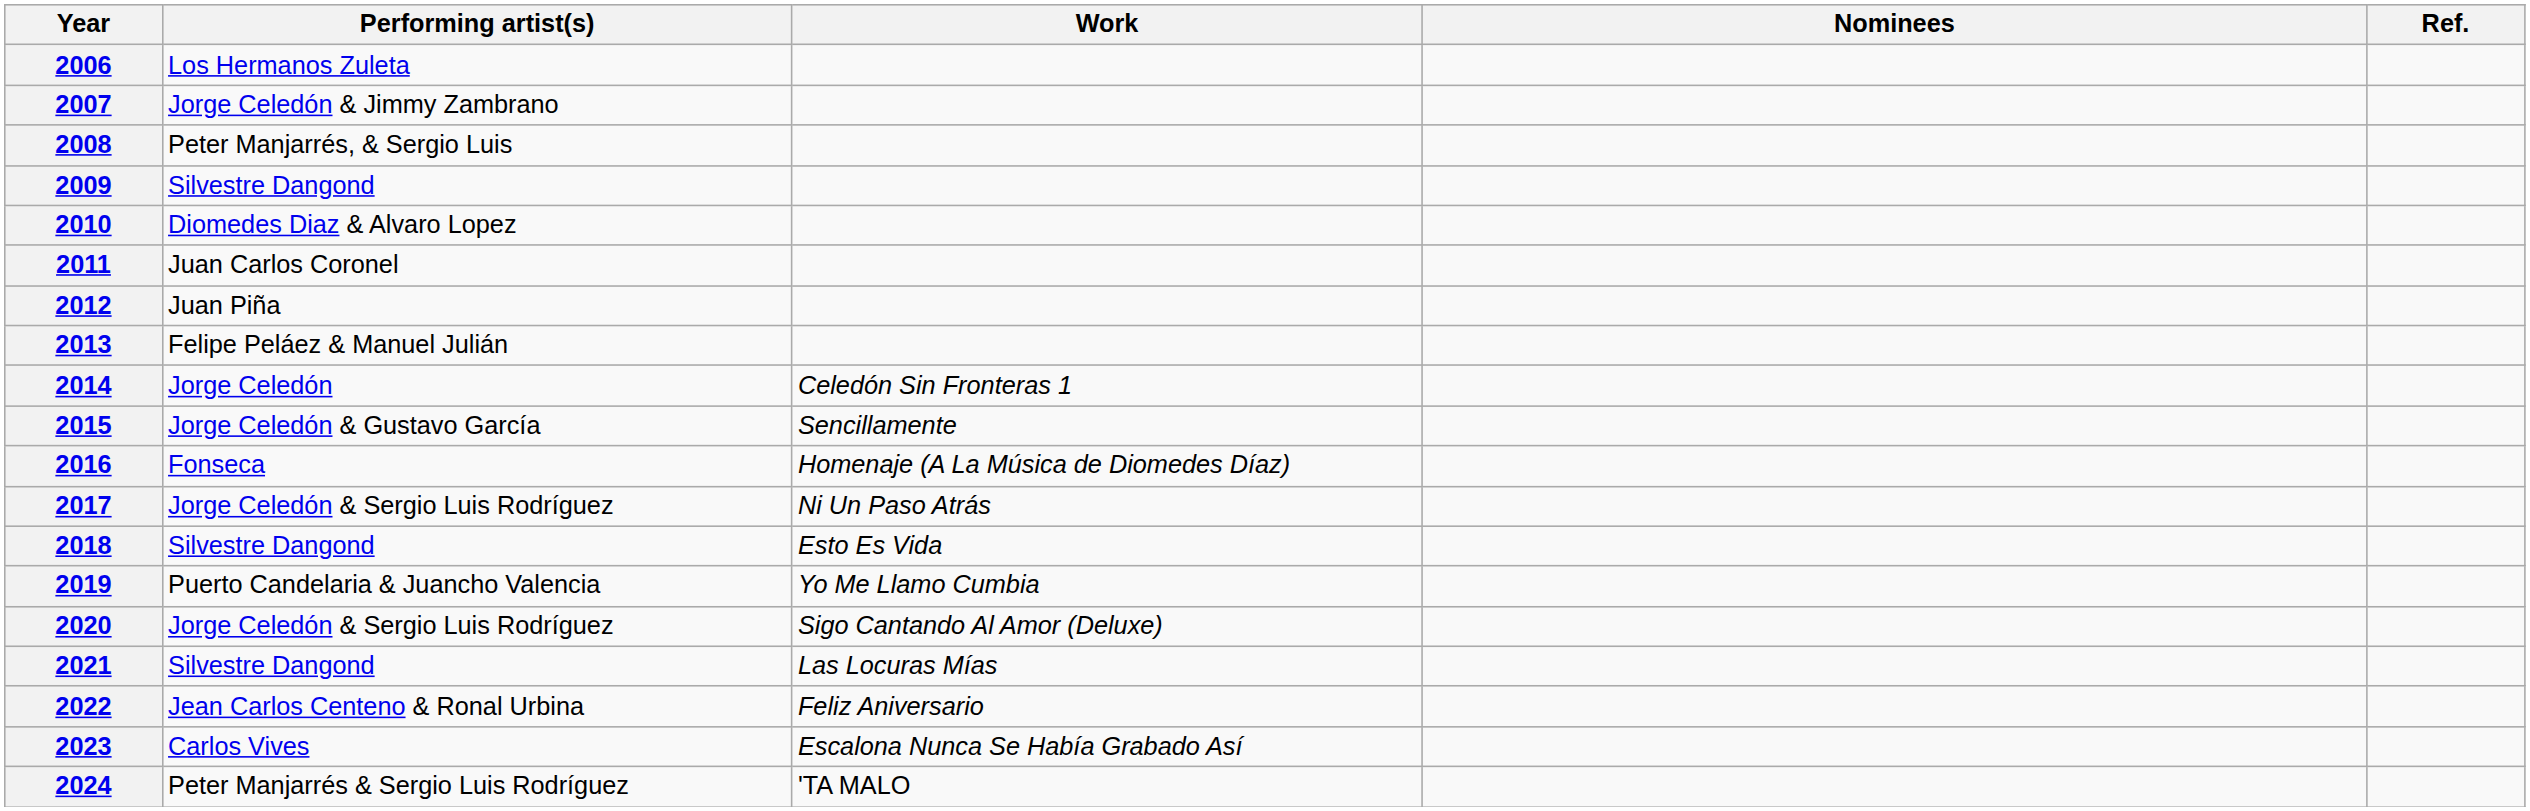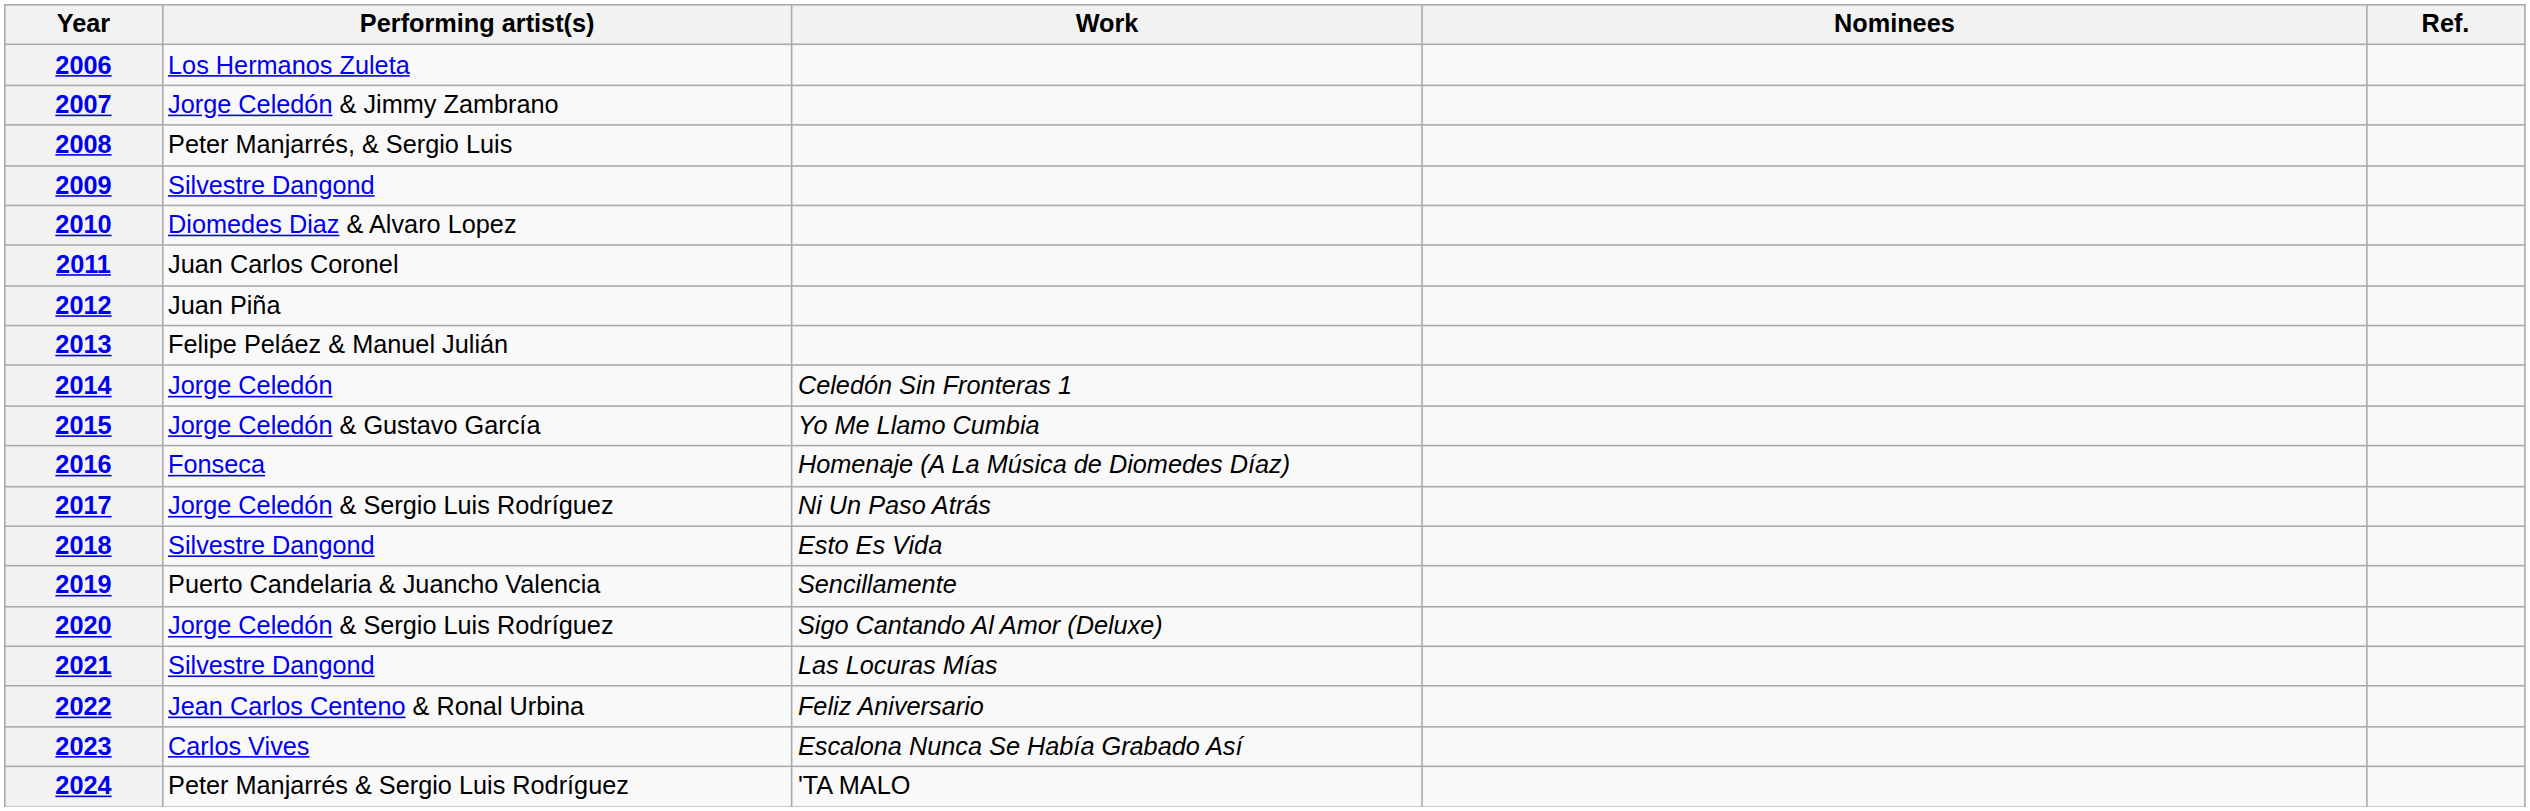2015 | Work: Sencillamente -> Yo Me Llamo Cumbia
2019 | Work: Yo Me Llamo Cumbia -> Sencillamente
